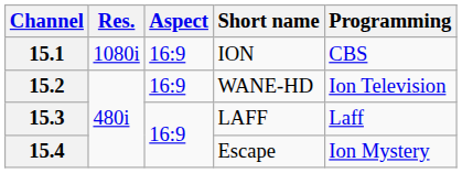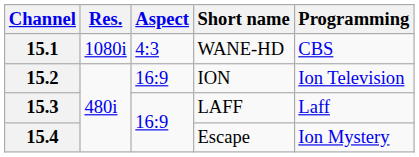15.1 | Aspect: 16:9 -> 4:3
15.1 | Short name: ION -> WANE-HD
15.2 | Short name: WANE-HD -> ION
